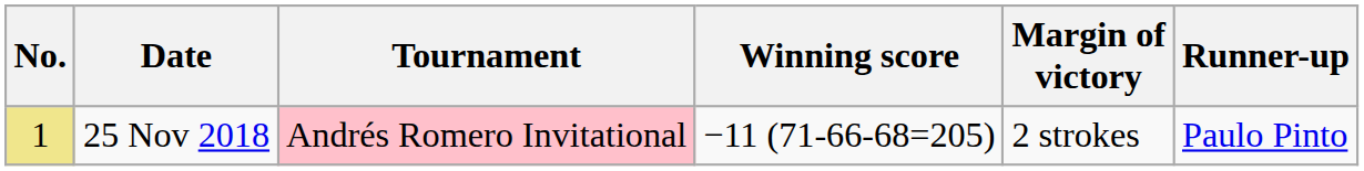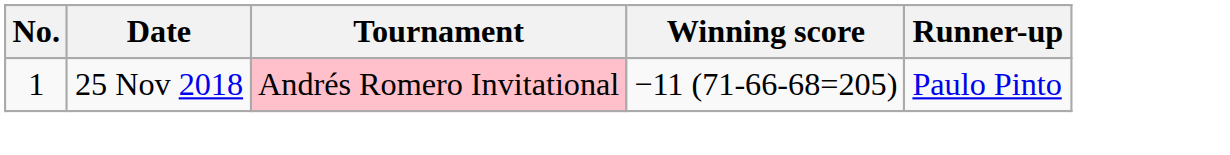- column: Margin of victory | 2 strokes
25 Nov 2018 | No.: khaki background -> no background
